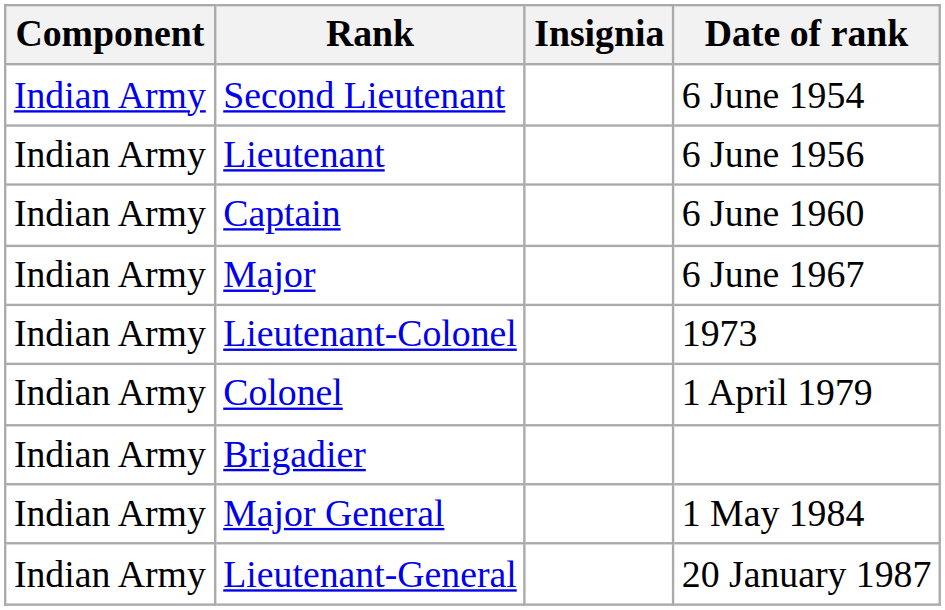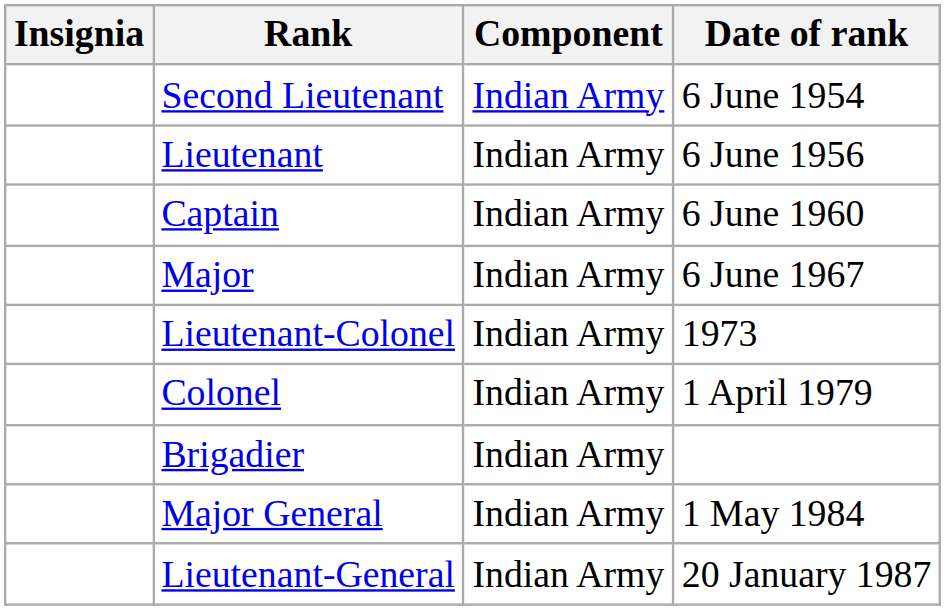columns swapped: Insignia <-> Component
